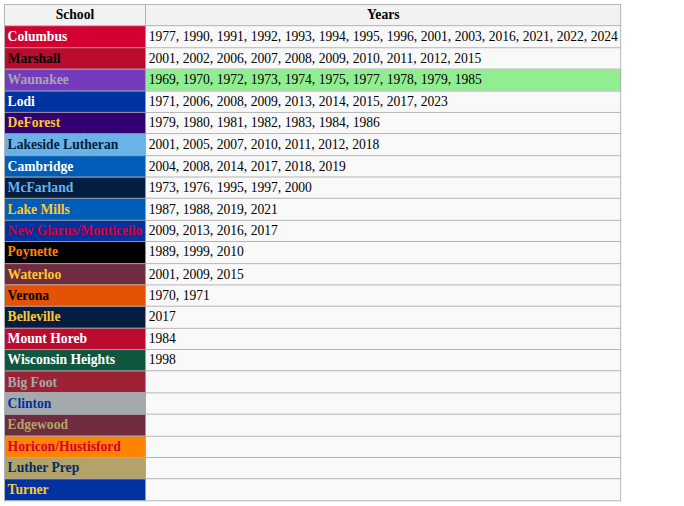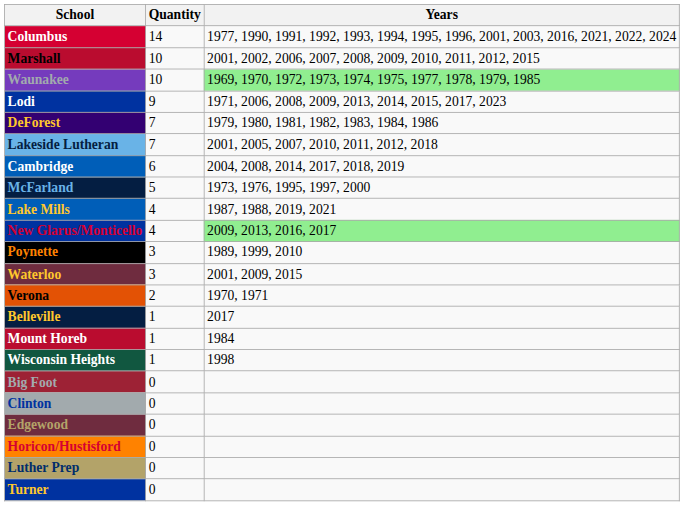+ column: Quantity | 14 | 10 | 10 | 9 | 7 | 7 | 6 | 5 | 4 | 4 | 3 | 3 | 2 | 1 | 1 | 1 | 0 | 0 | 0 | 0 | 0 | 0
New Glarus/Monticello | Years: no background -> lightgreen background
